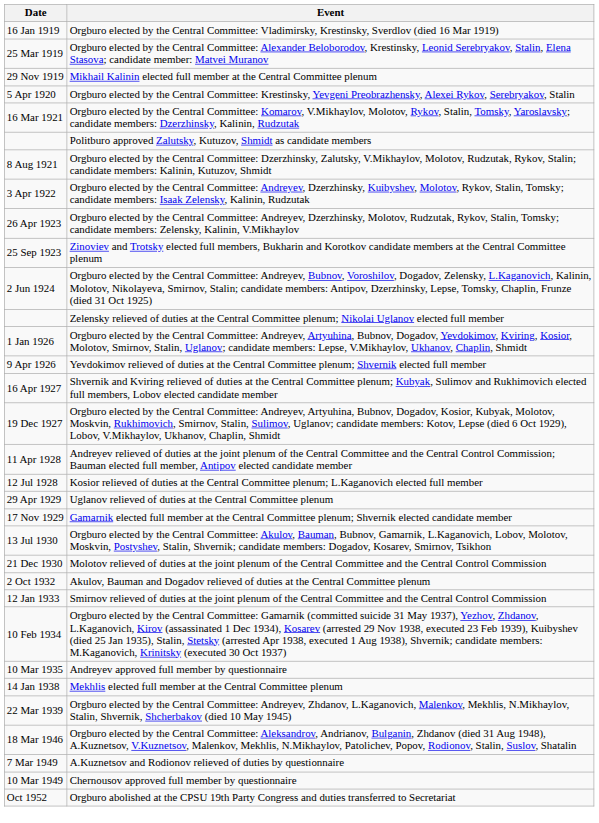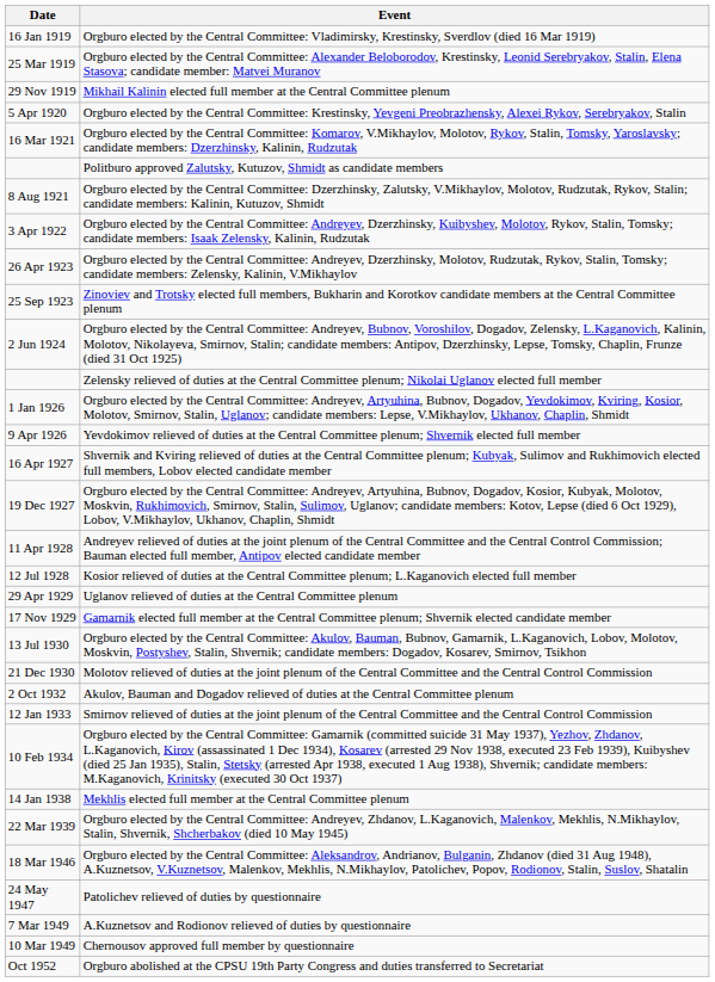- row: 10 Mar 1935 | Andreyev approved full member by questionnaire
+ row: 24 May 1947 | Patolichev relieved of duties by questionnaire
